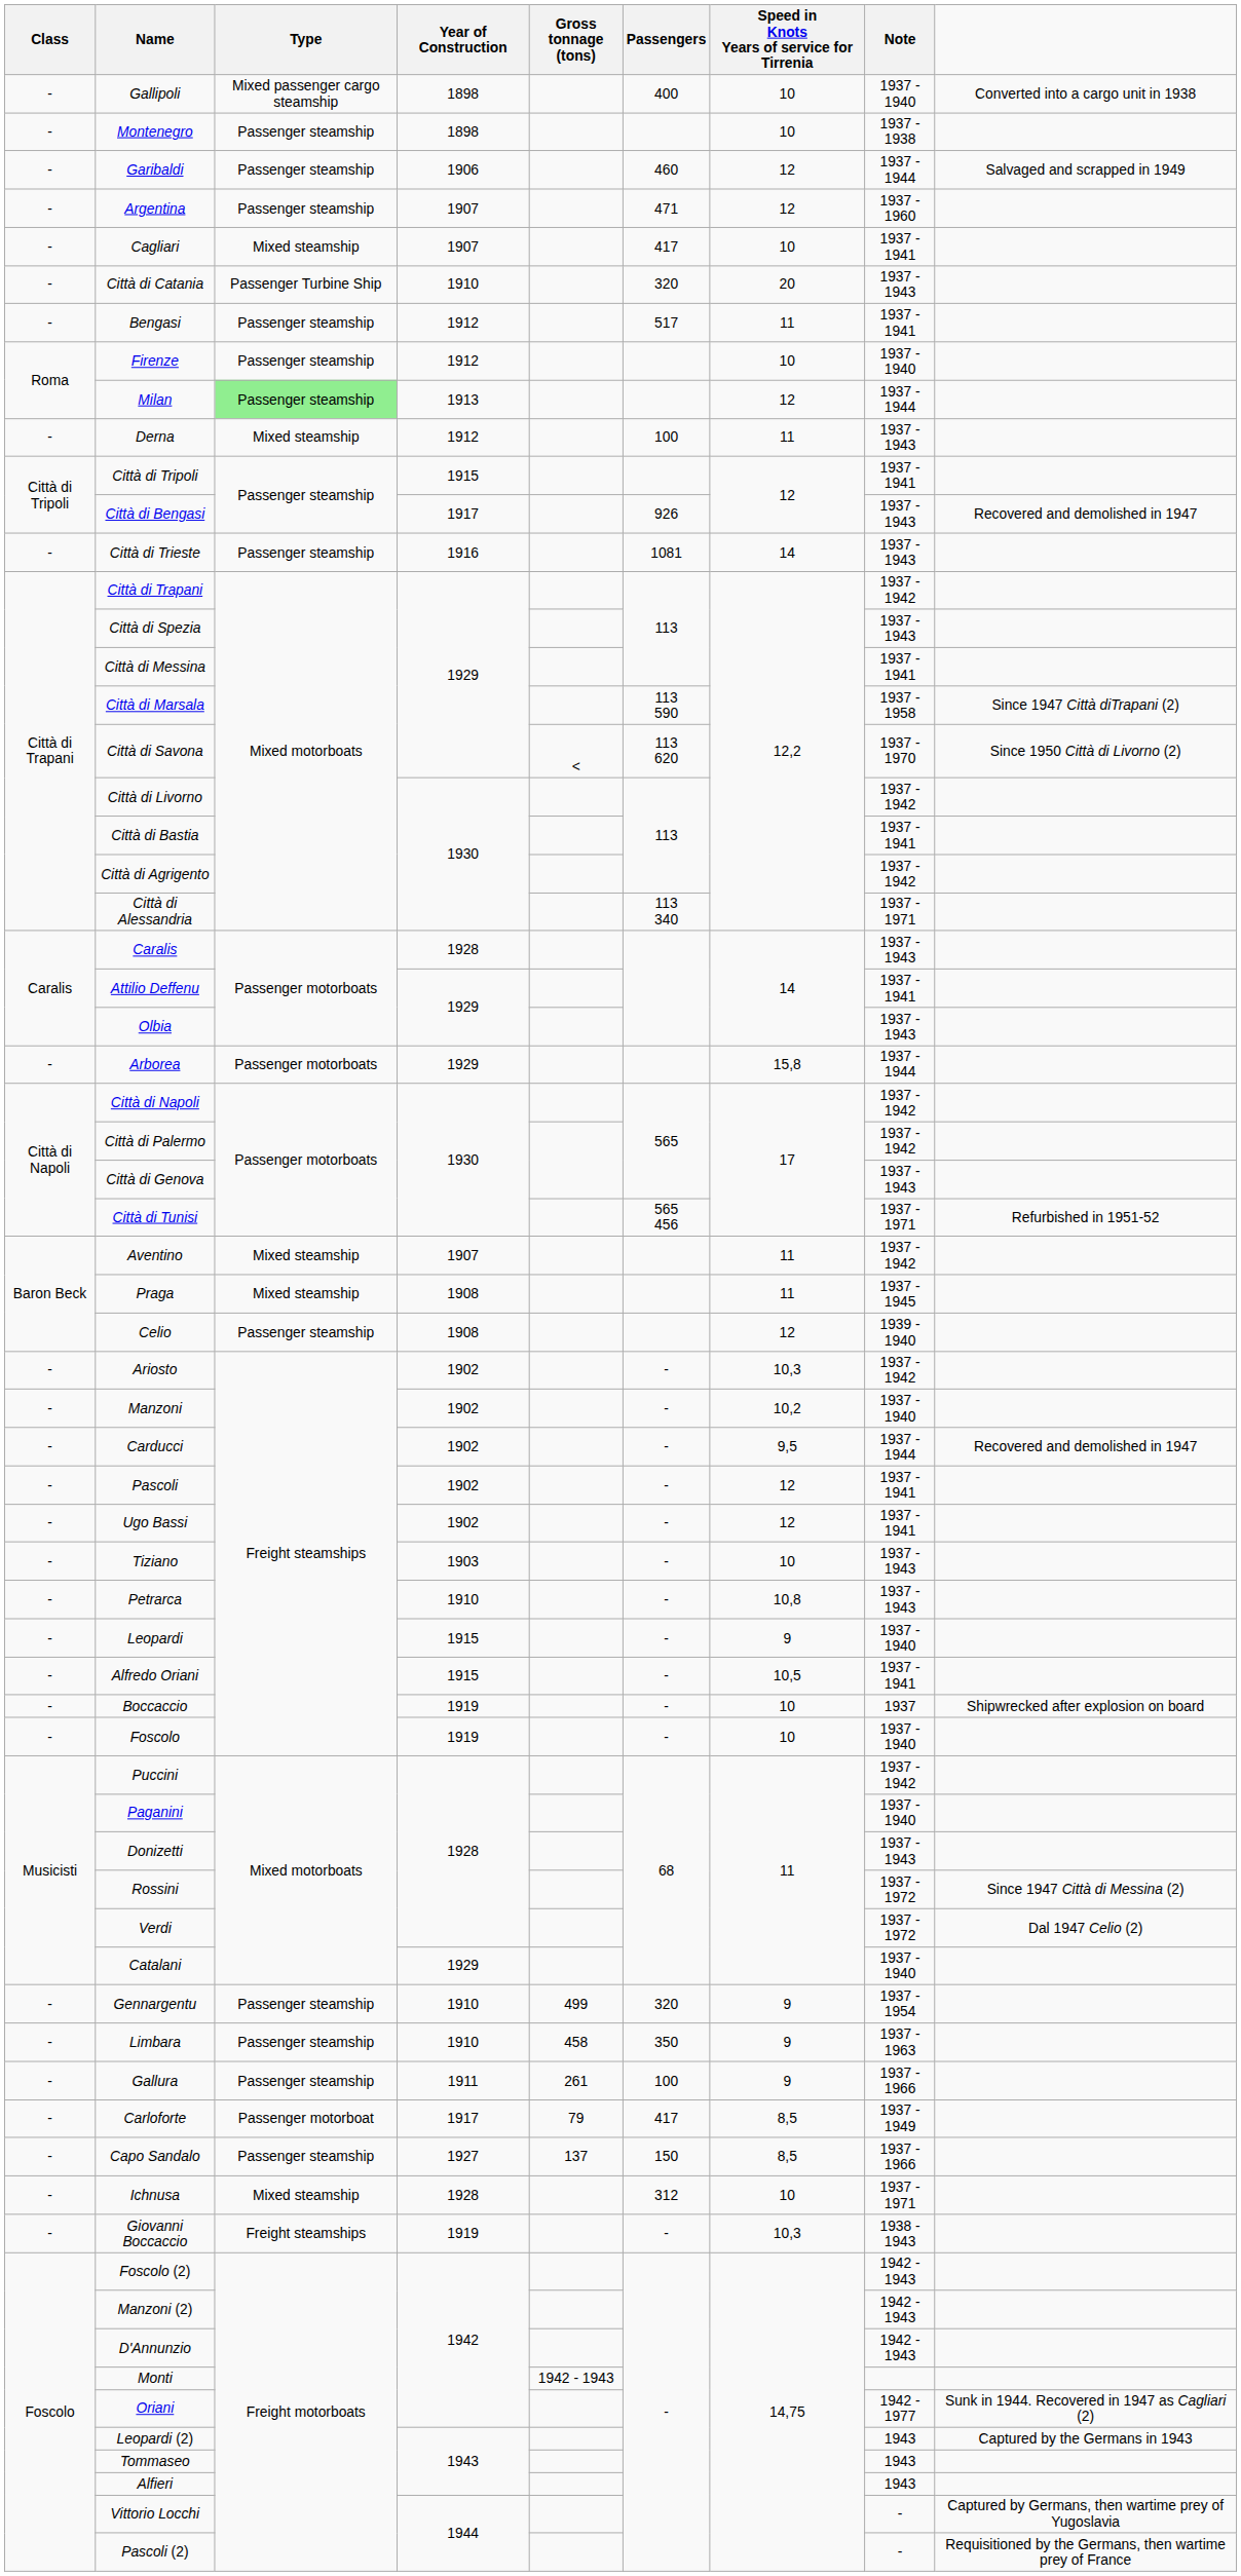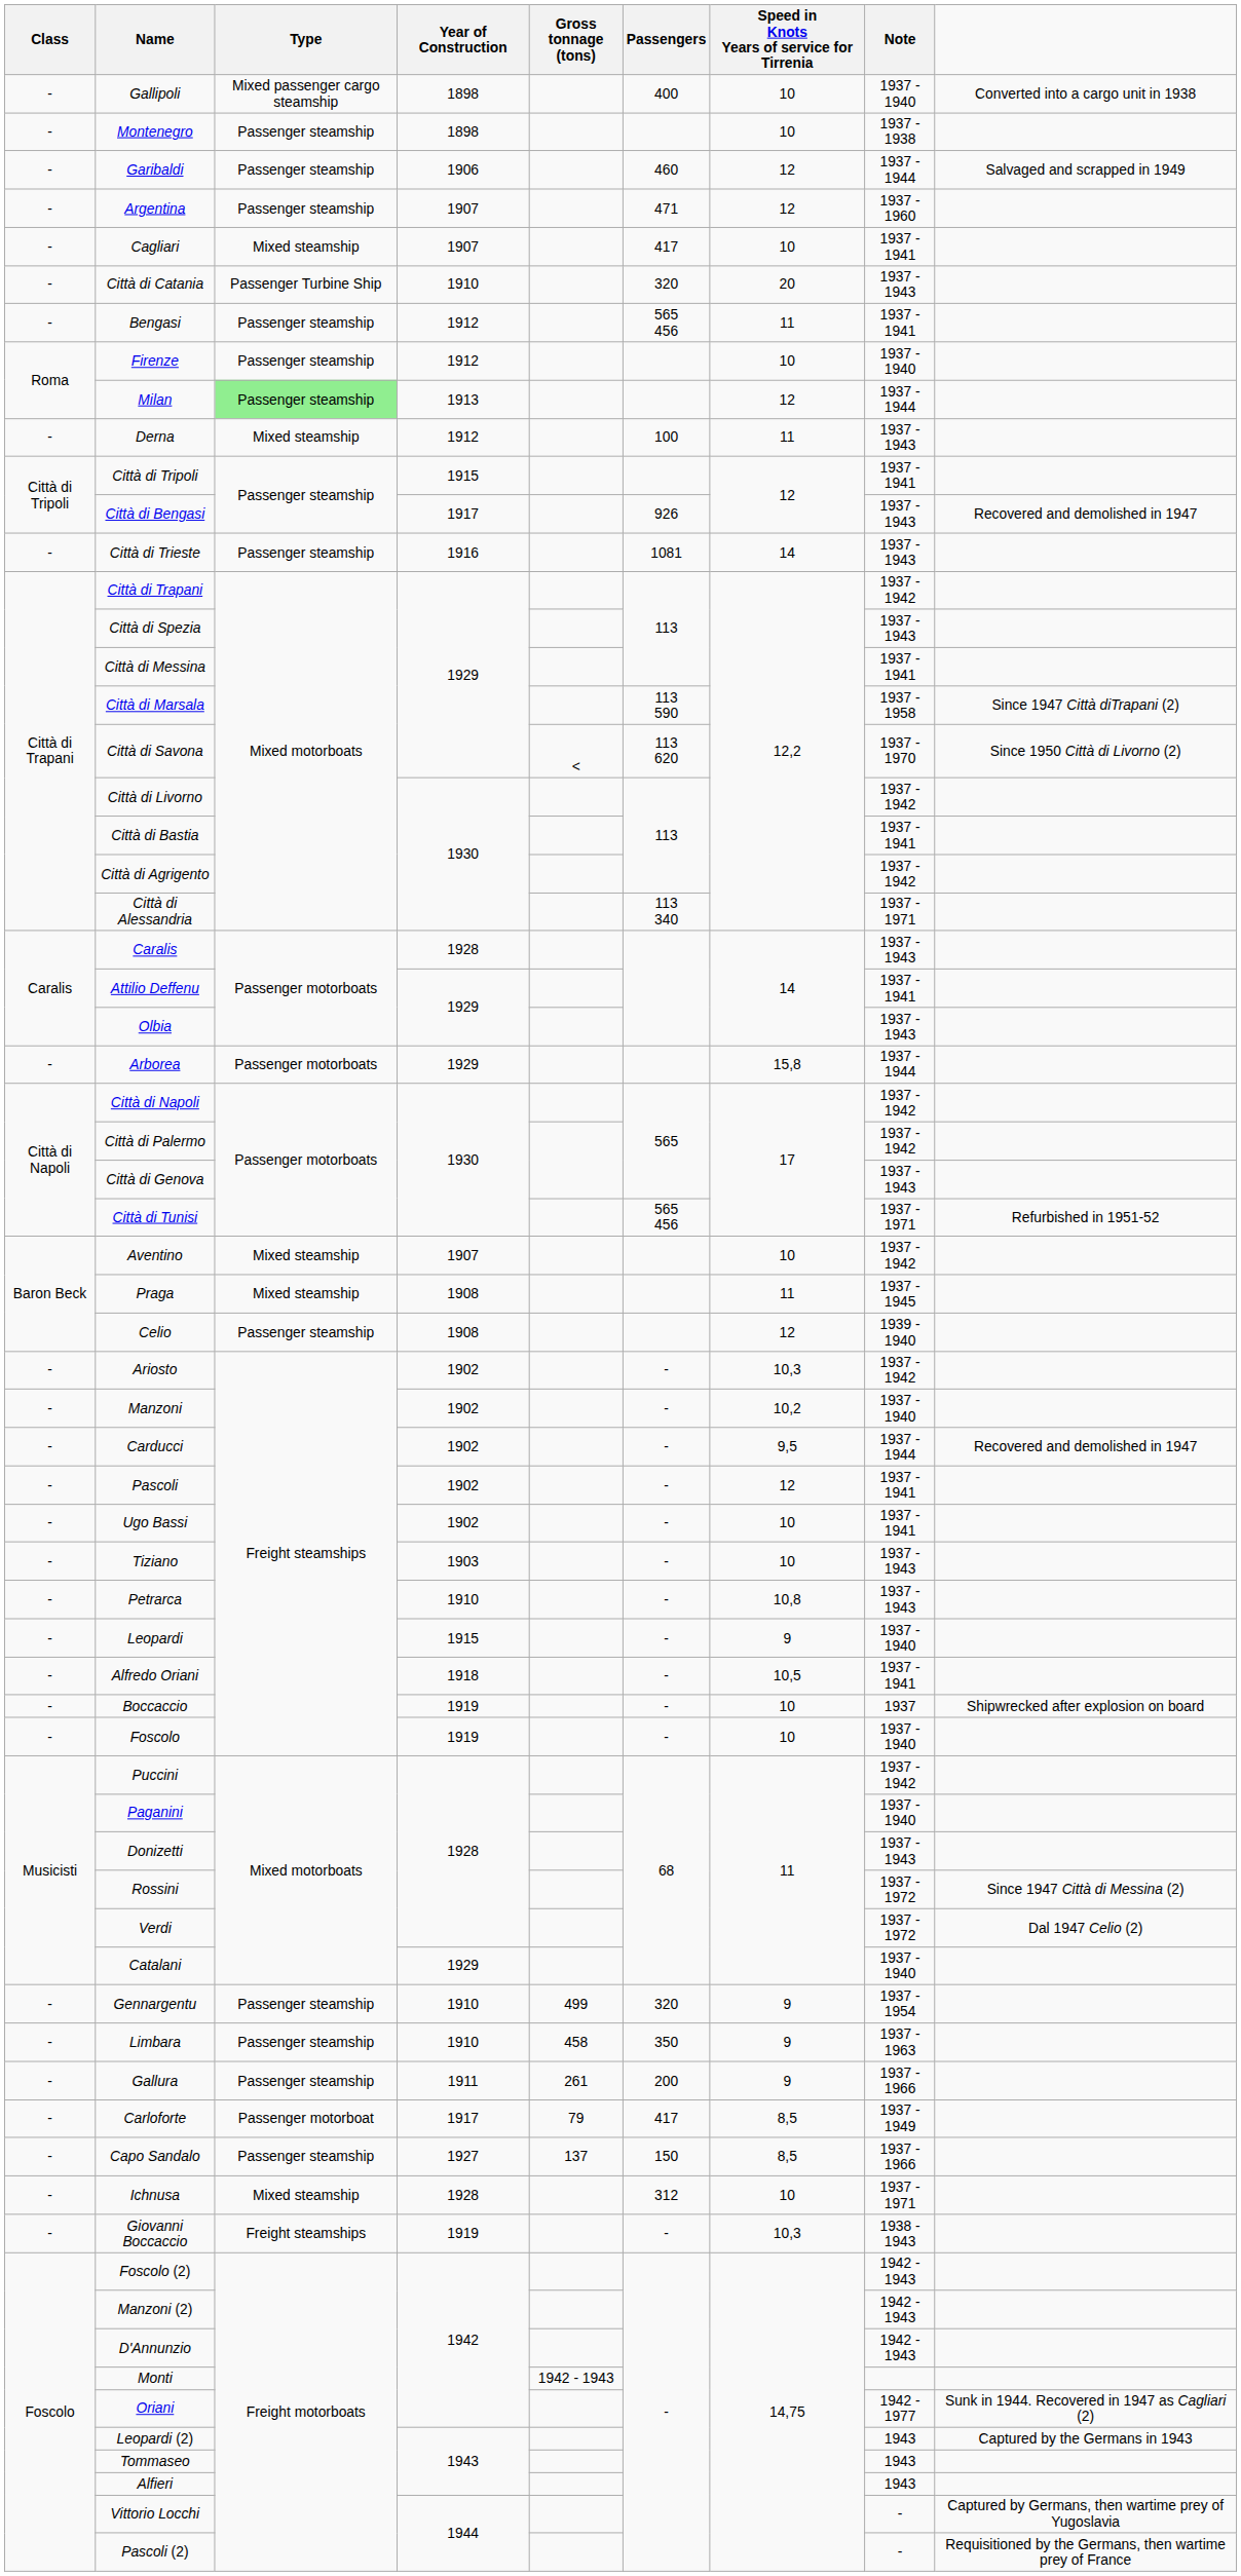Bengasi | Passengers: 517 -> 565 456
Aventino | Speed in Knots Years of service for Tirrenia: 11 -> 10
Ugo Bassi | Speed in Knots Years of service for Tirrenia: 12 -> 10
Alfredo Oriani | Year of Construction: 1915 -> 1918
Gallura | Passengers: 100 -> 200
